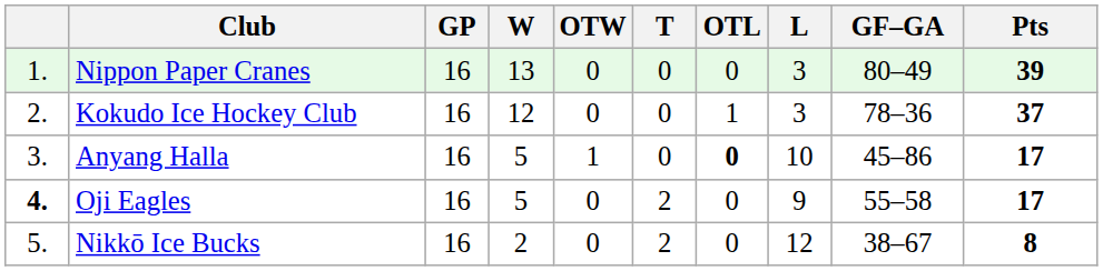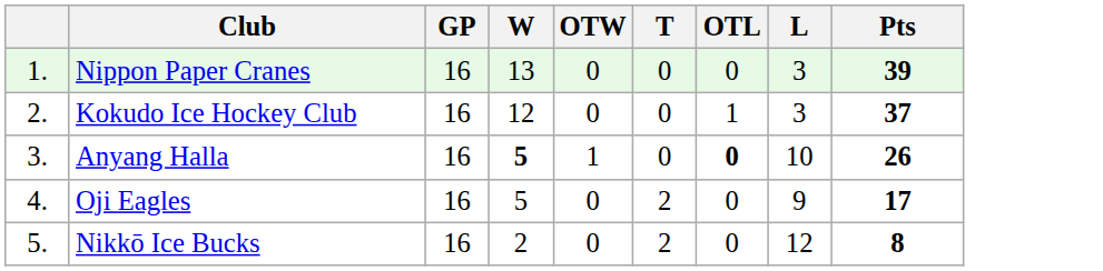- column: GF–GA | 80–49 | 78–36 | 45–86 | 55–58 | 38–67
Anyang Halla | W: normal -> bold
Anyang Halla | Pts: 17 -> 26
Oji Eagles | column 1: bold -> normal
